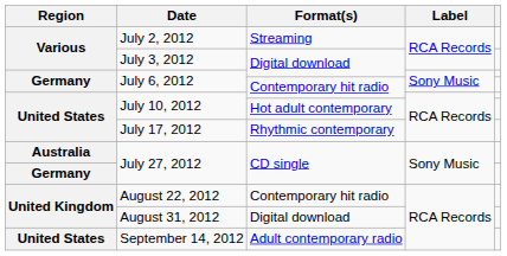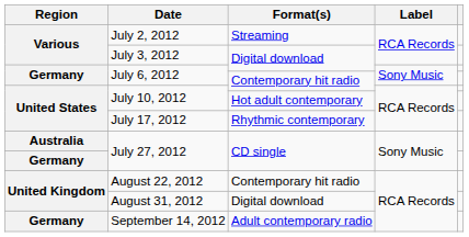September 14, 2012 | Region: United States -> Germany
